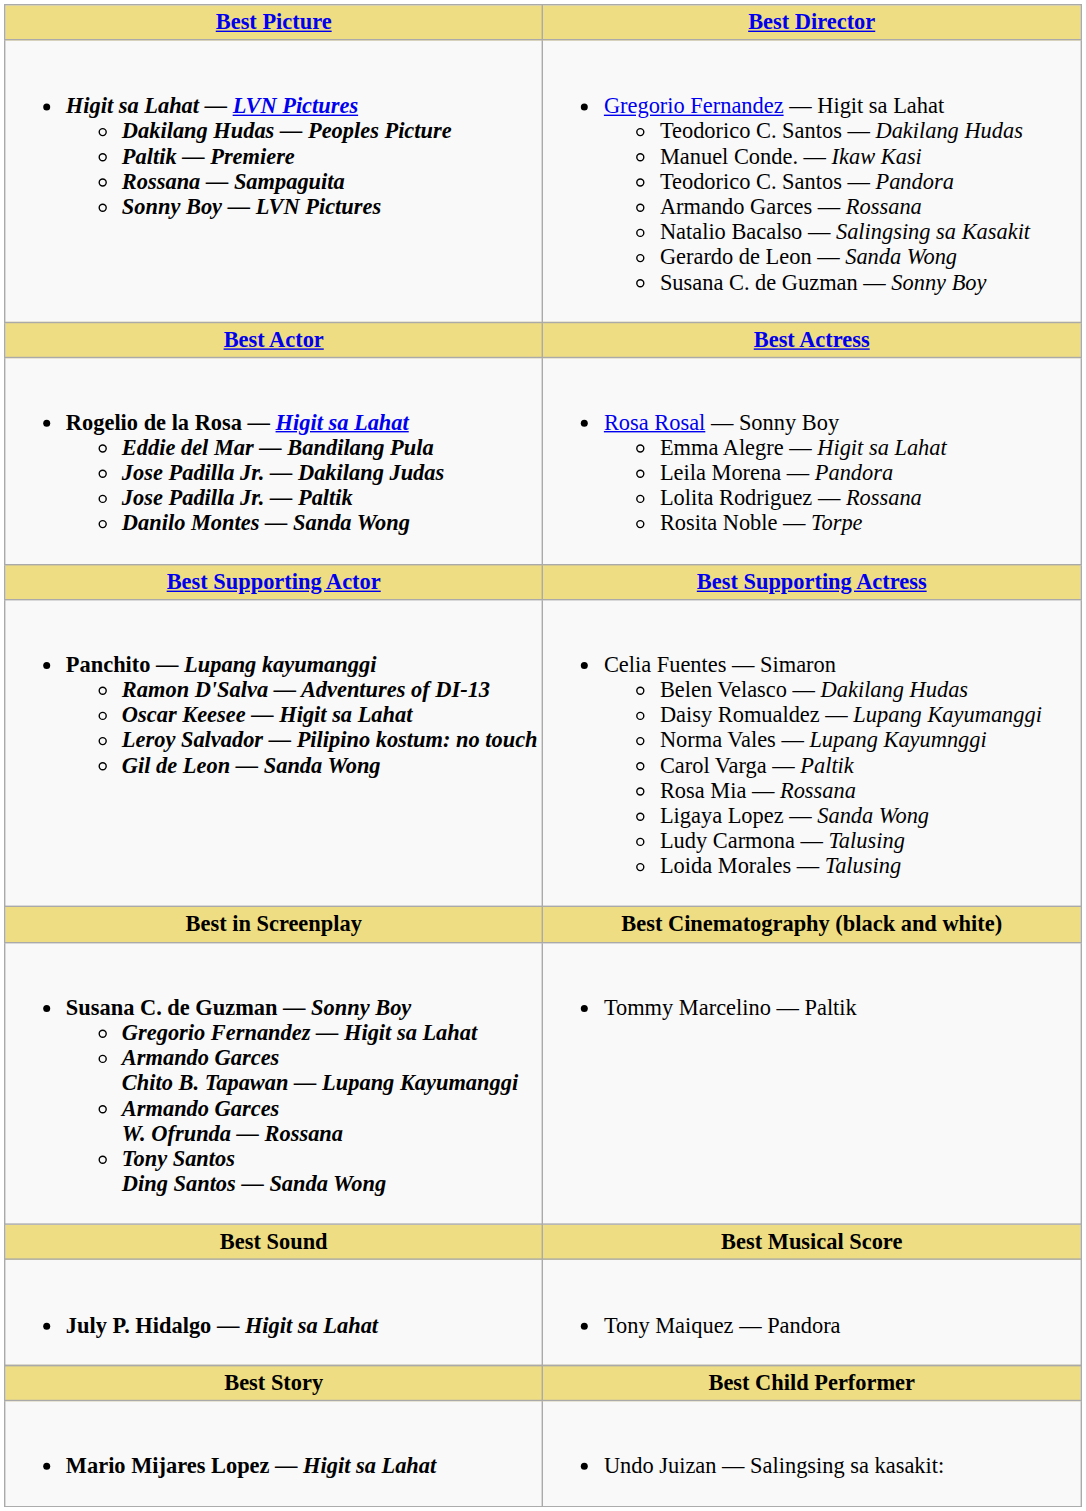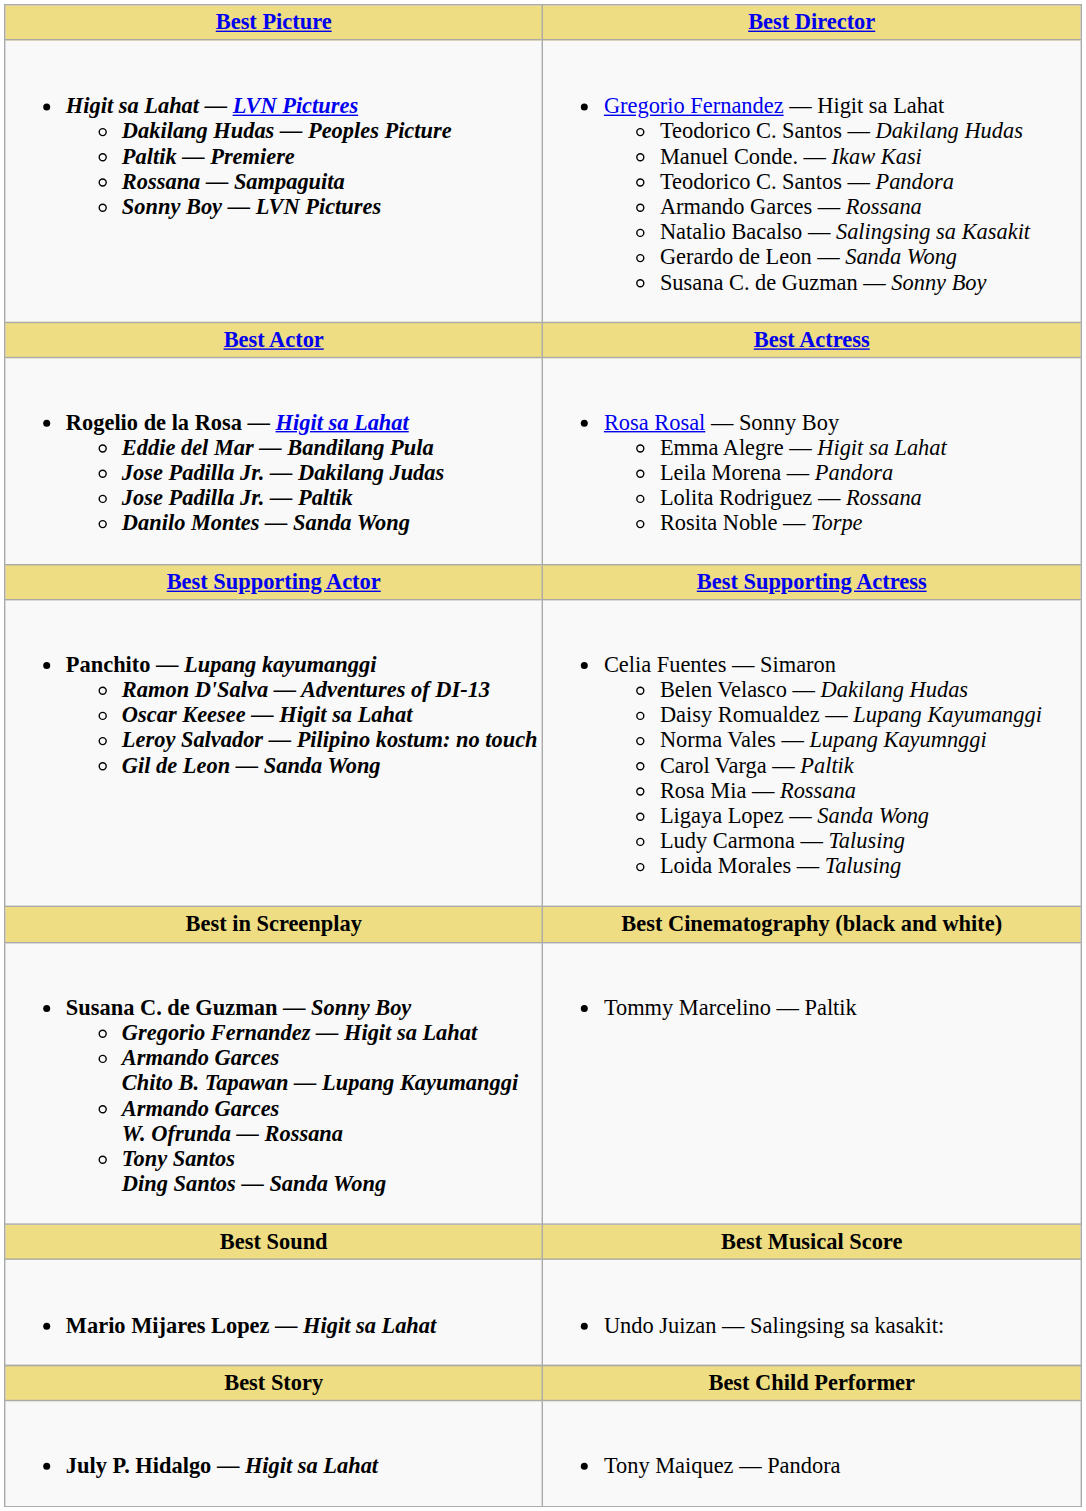rows swapped: July P. Hidalgo — Higit sa Lahat <-> Mario Mijares Lopez — Higit sa Lahat
